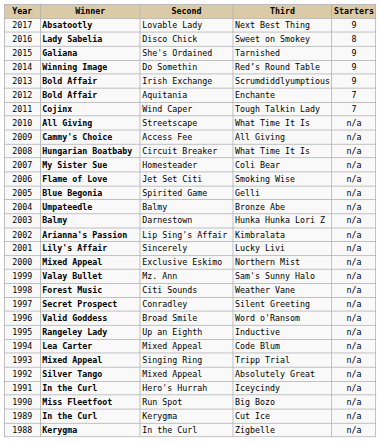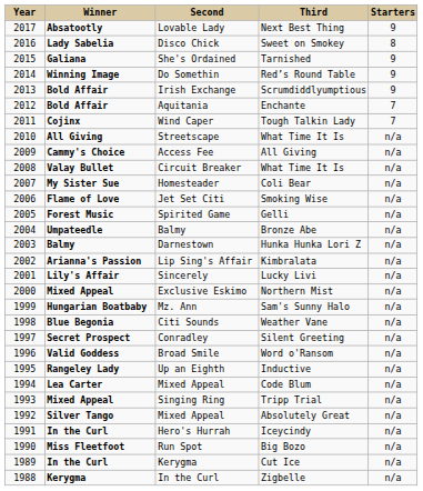Circuit Breaker | column 2: Hungarian Boatbaby -> Valay Bullet
Spirited Game | column 2: Blue Begonia -> Forest Music
Mz. Ann | column 2: Valay Bullet -> Hungarian Boatbaby
Citi Sounds | column 2: Forest Music -> Blue Begonia
